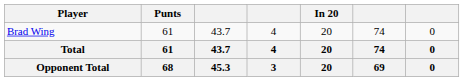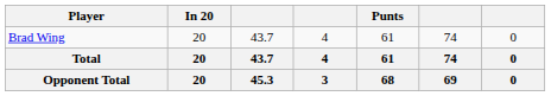columns swapped: Punts <-> In 20
